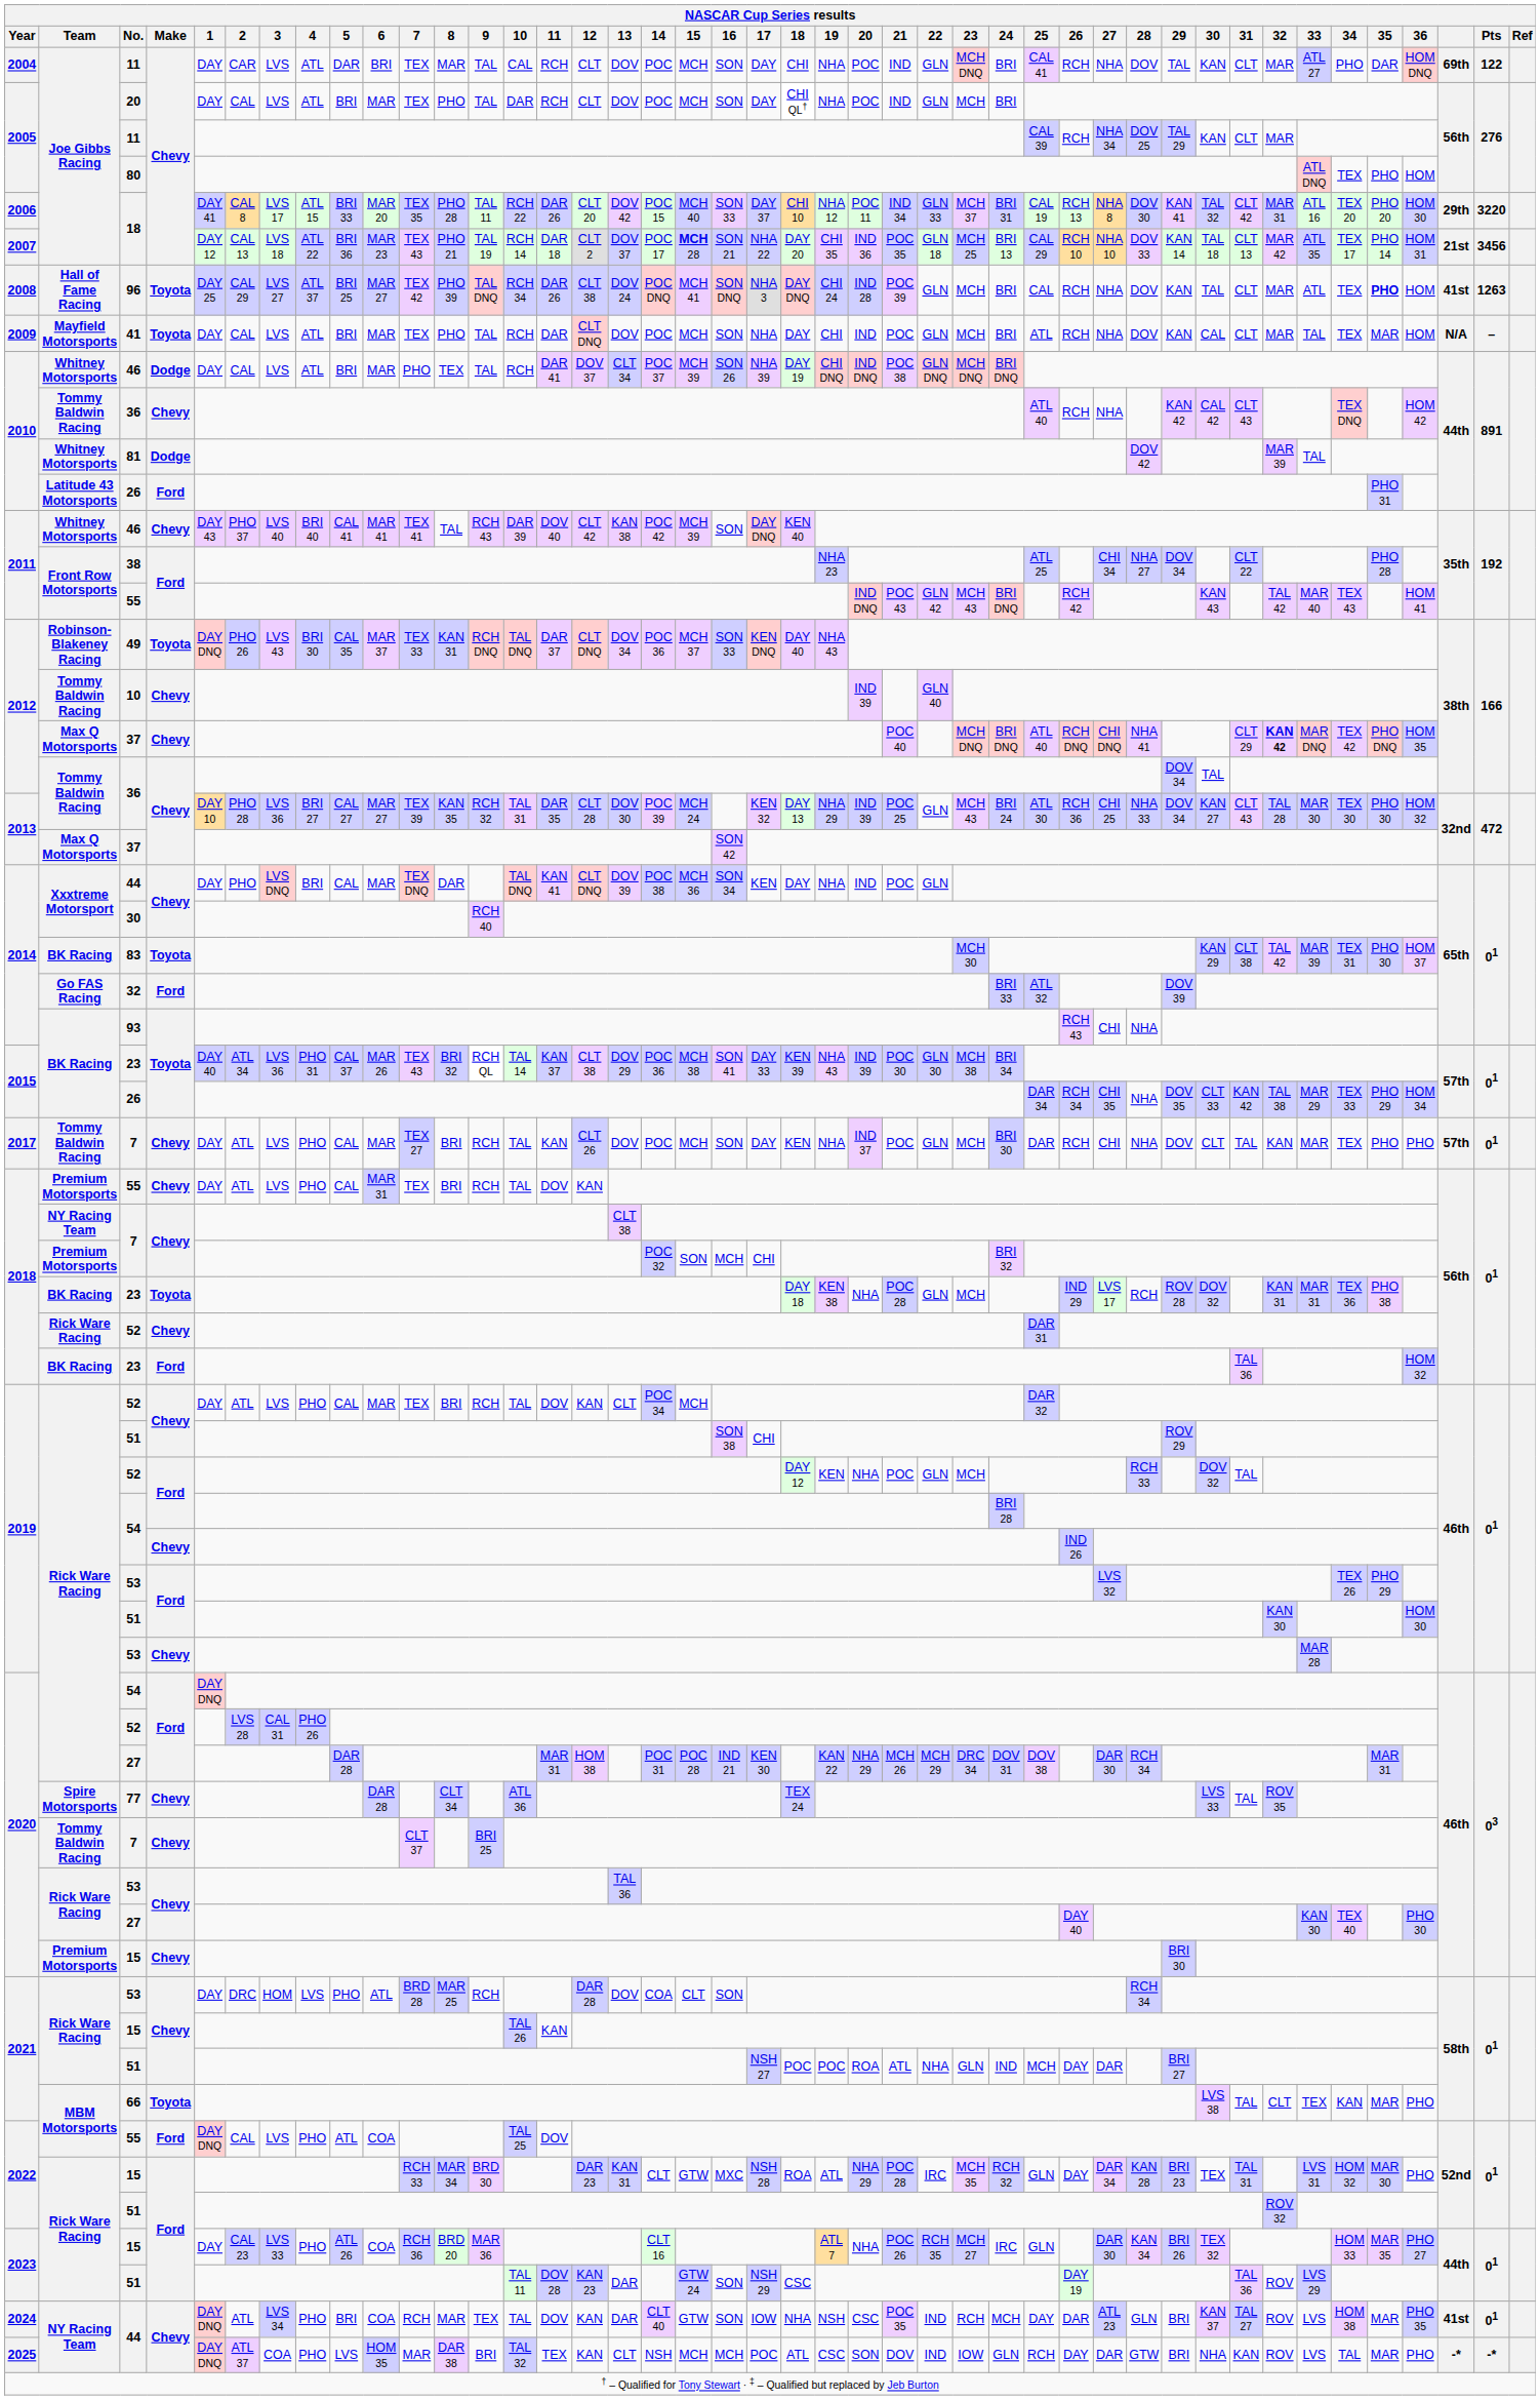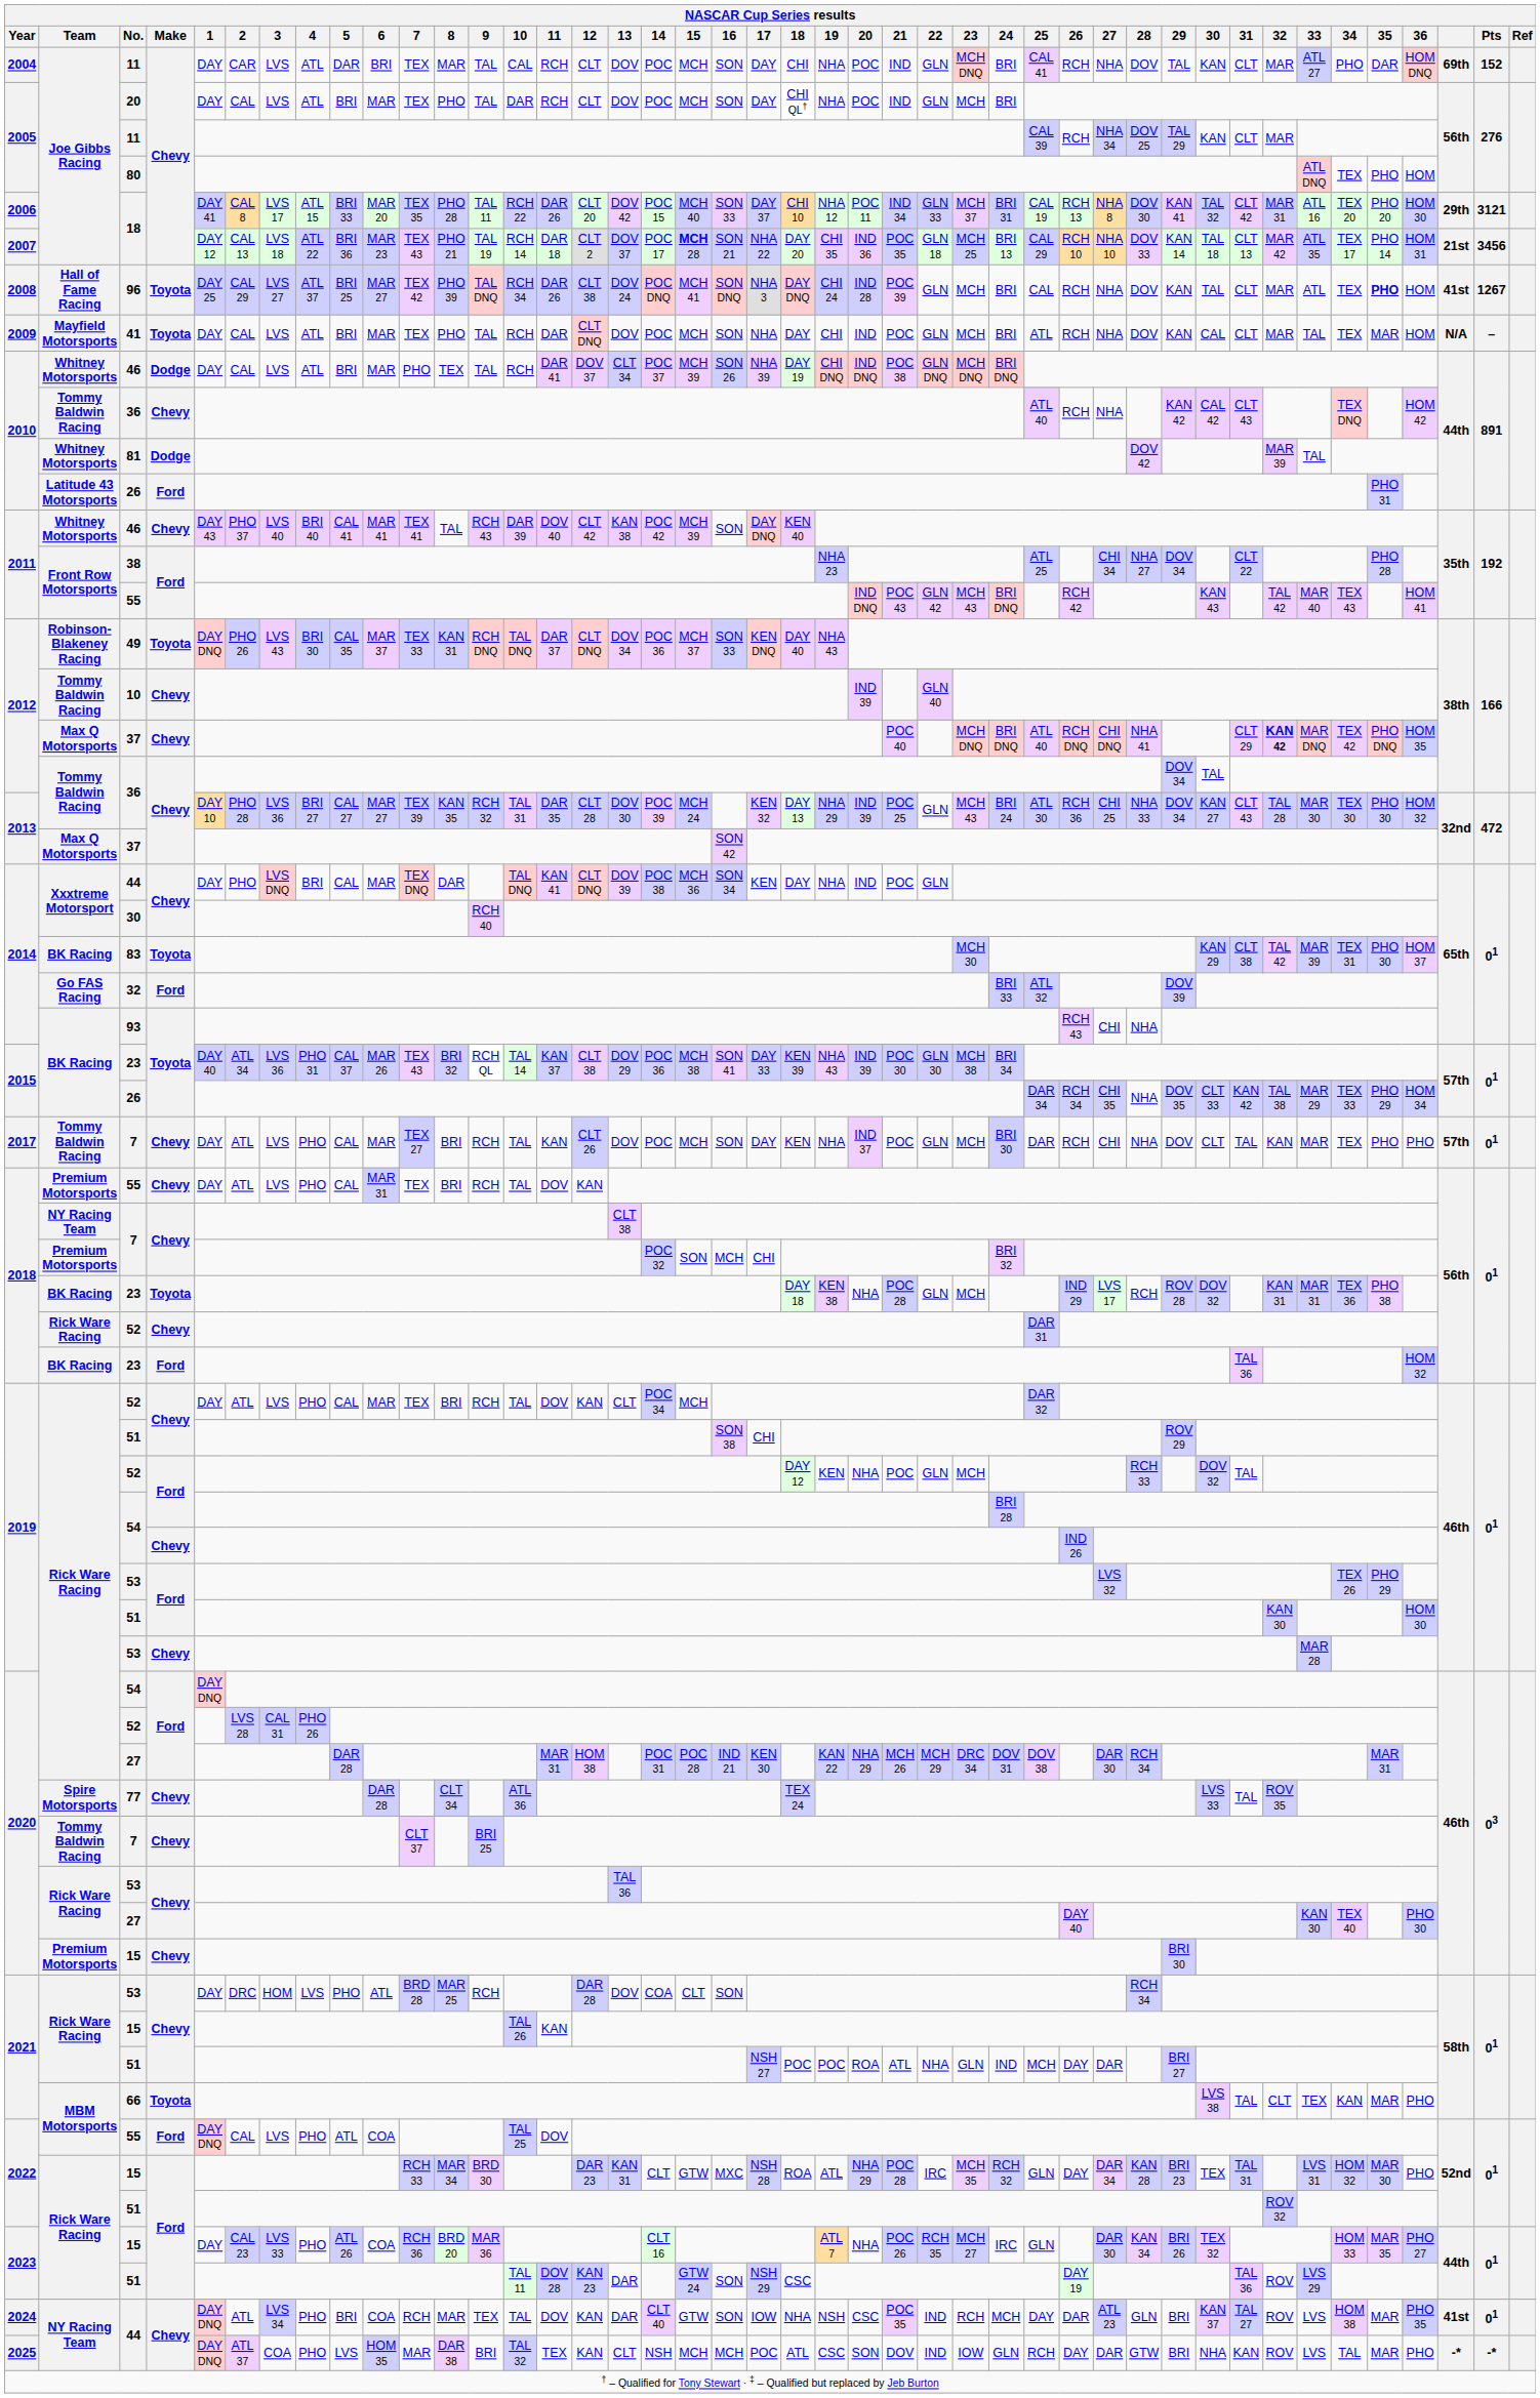2004 / 11 | Pts: 122 -> 152
2006 / 18 | Pts: 3220 -> 3121
96 | Pts: 1263 -> 1267
